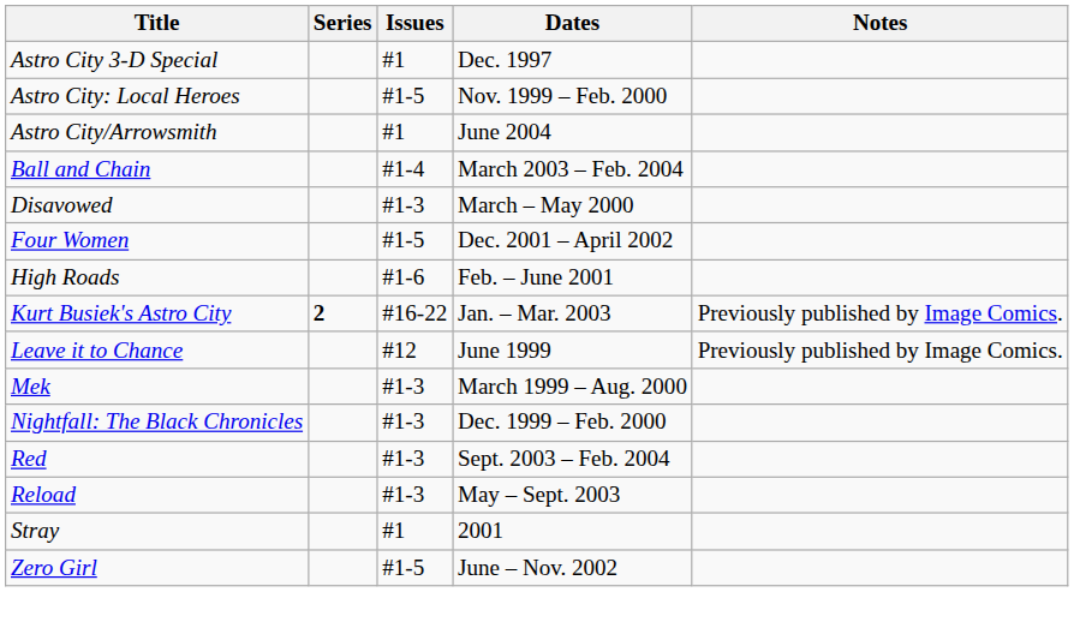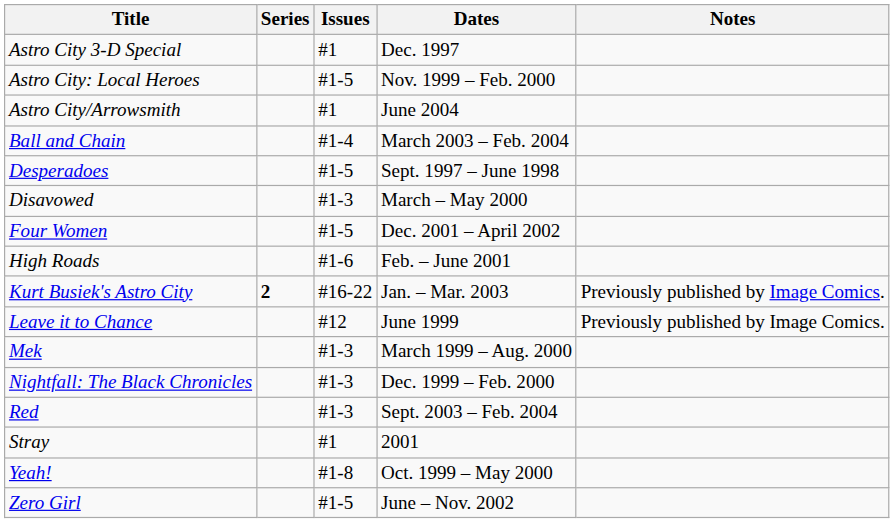+ row: Desperadoes | #1-5 | Sept. 1997 – June 1998
- row: Reload | #1-3 | May – Sept. 2003
+ row: Yeah! | #1-8 | Oct. 1999 – May 2000
